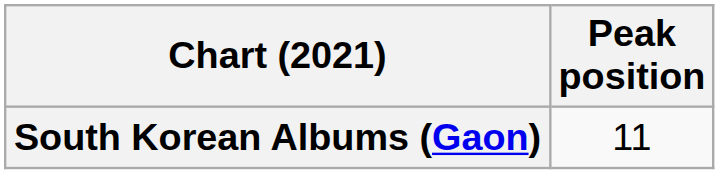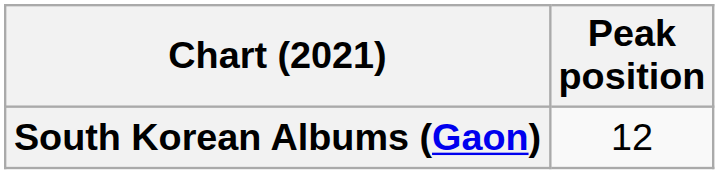South Korean Albums (Gaon) | Peak position: 11 -> 12
